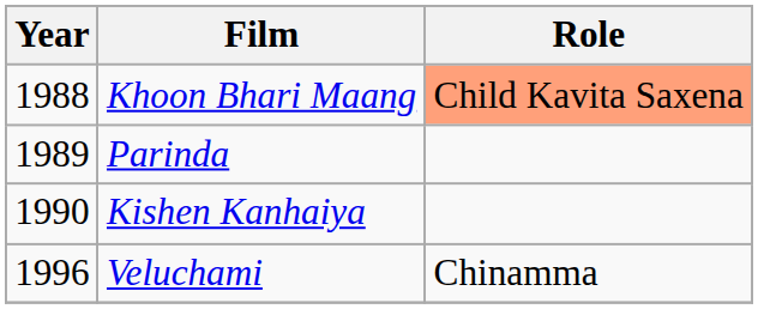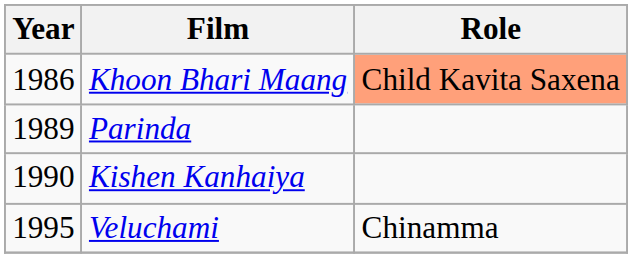Khoon Bhari Maang | Year: 1988 -> 1986
Veluchami | Year: 1996 -> 1995
